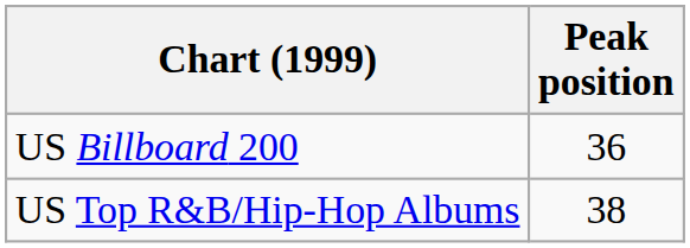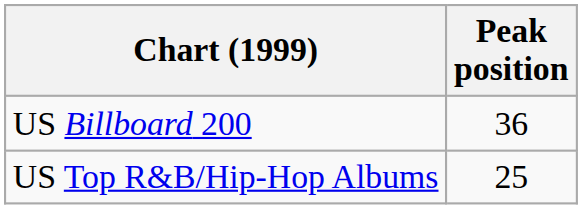US Top R&B/Hip-Hop Albums | Peak position: 38 -> 25
